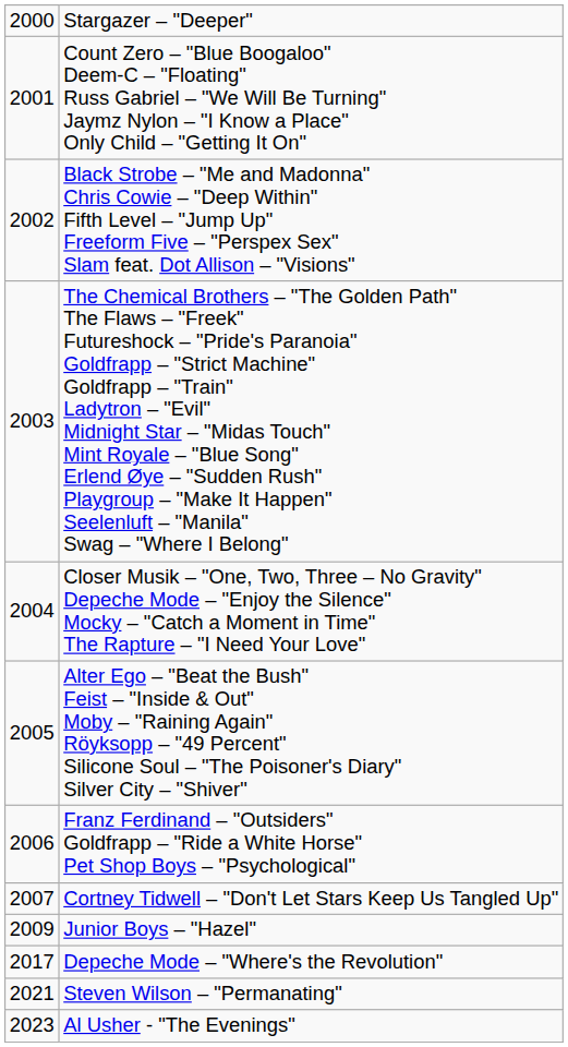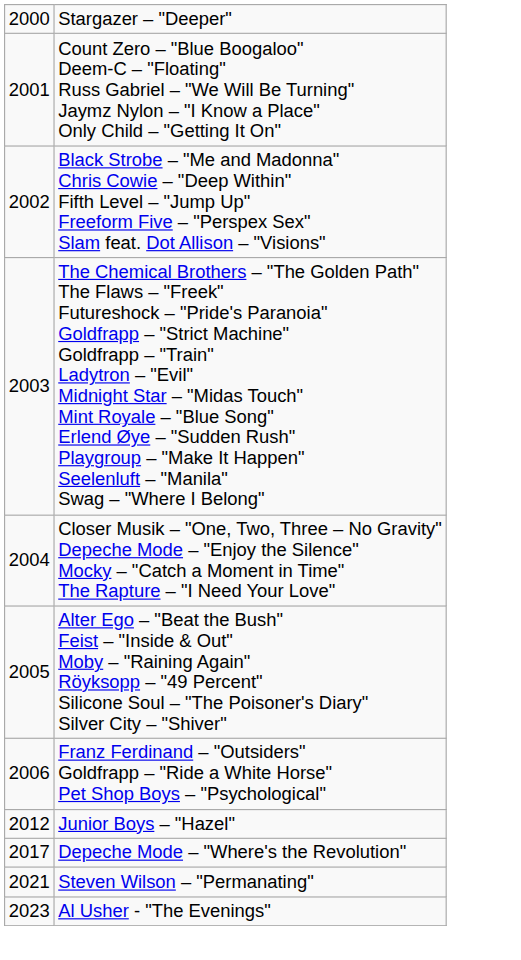- row: 2007 | Cortney Tidwell – "Don't Let Stars Keep Us Tangled Up"
Junior Boys – "Hazel" | column 1: 2009 -> 2012
